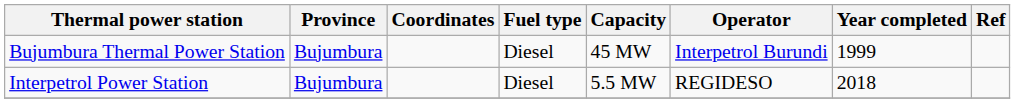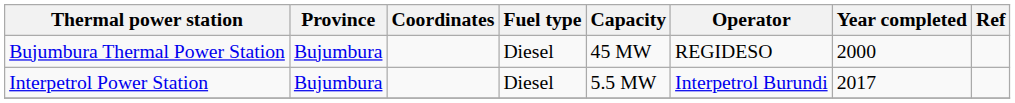Bujumbura Thermal Power Station | Operator: Interpetrol Burundi -> REGIDESO
Bujumbura Thermal Power Station | Year completed: 1999 -> 2000
Interpetrol Power Station | Operator: REGIDESO -> Interpetrol Burundi
Interpetrol Power Station | Year completed: 2018 -> 2017
